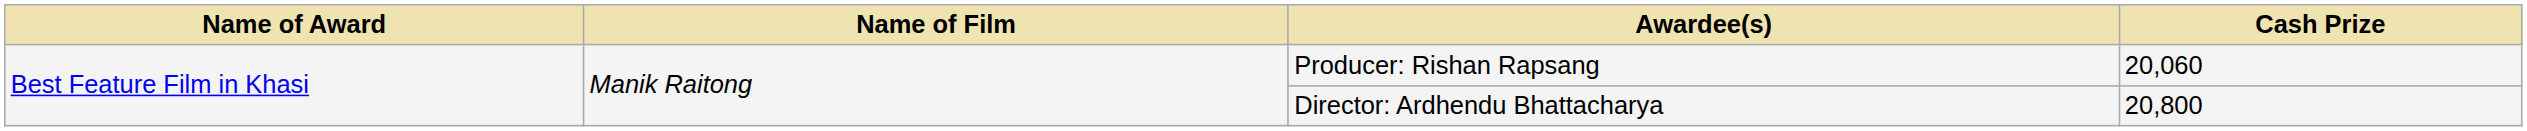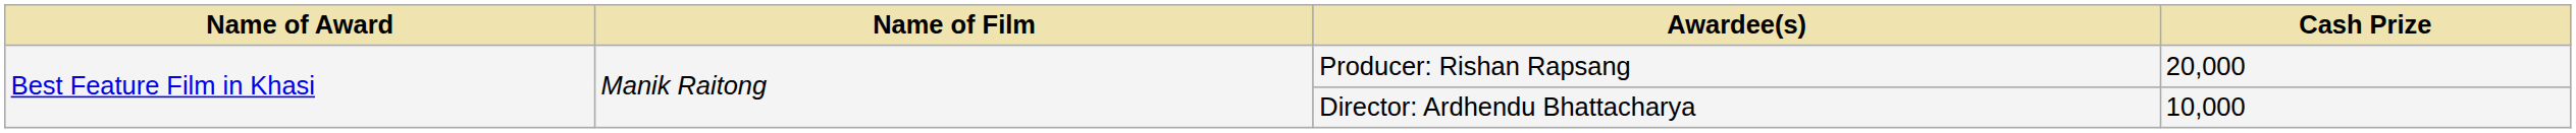Producer: Rishan Rapsang | Cash Prize: 20,060 -> 20,000
Director: Ardhendu Bhattacharya | Cash Prize: 20,800 -> 10,000
